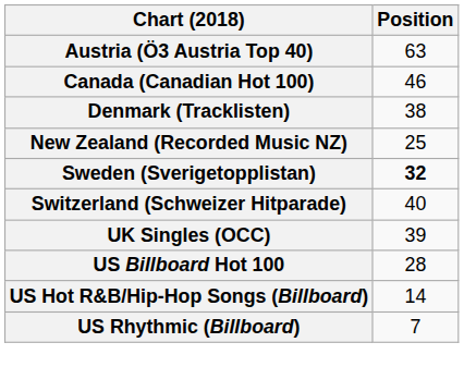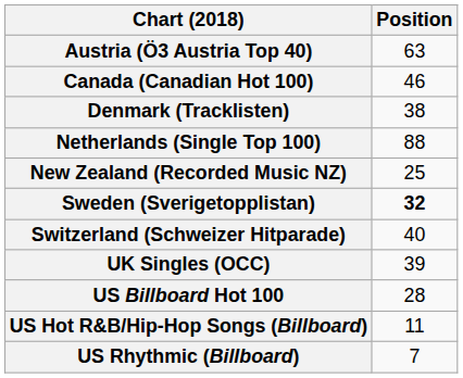+ row: Netherlands (Single Top 100) | 88
US Hot R&B/Hip-Hop Songs (Billboard) | Position: 14 -> 11
